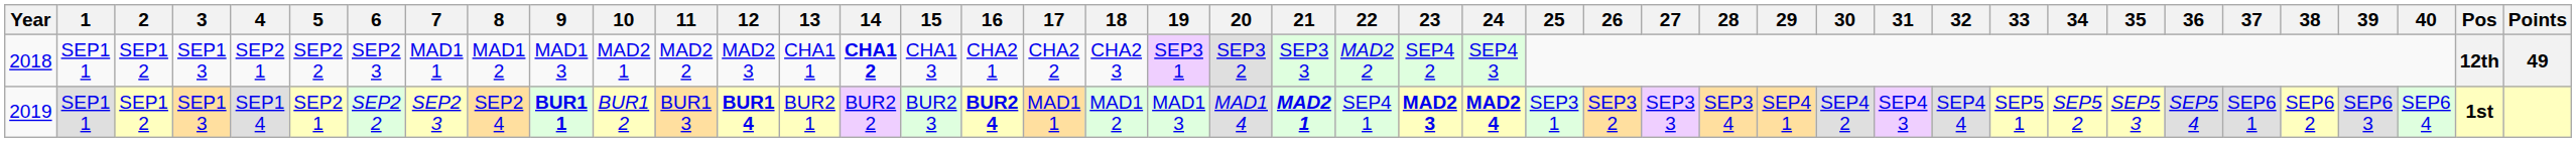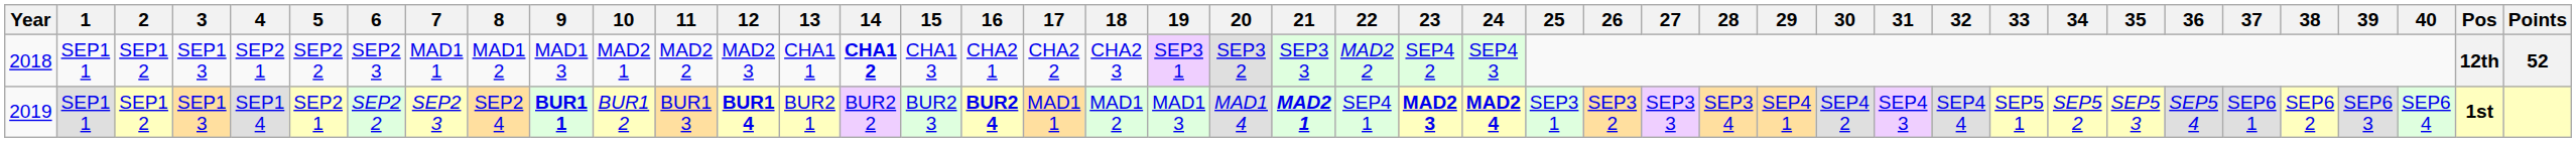2018 | Points: 49 -> 52
